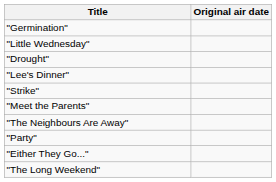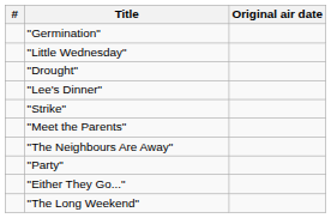+ column: #
